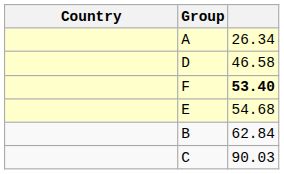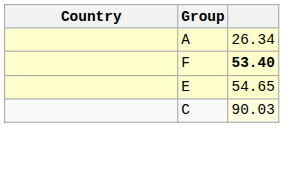- row: D | 46.58
E | column 3: 54.68 -> 54.65
- row: B | 62.84
C | column 3: no background -> lightyellow background
